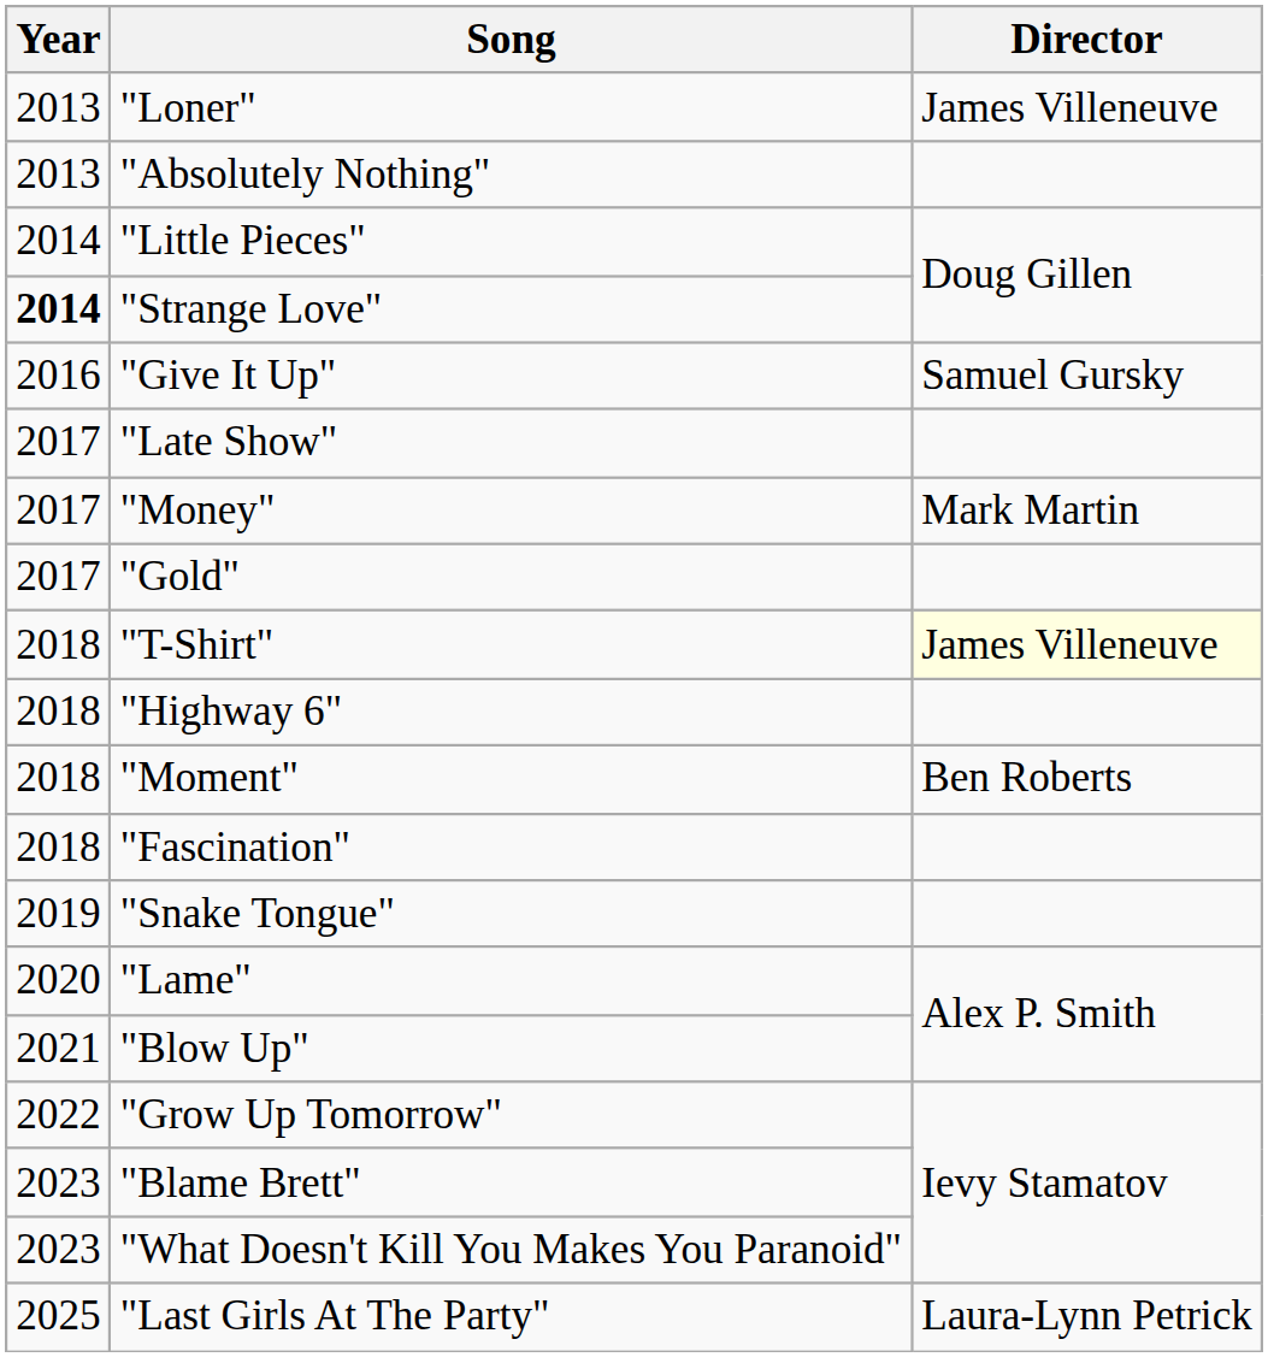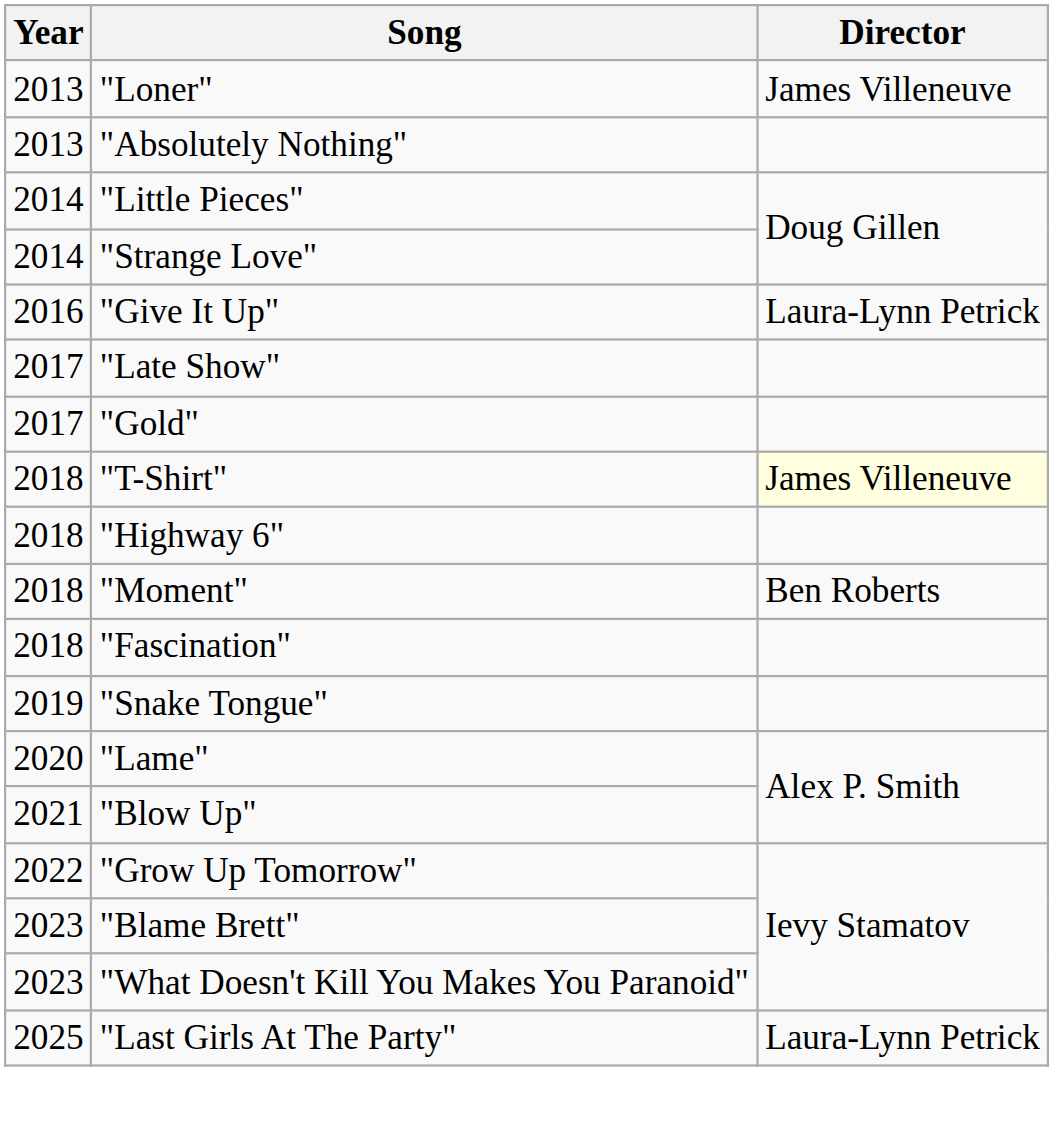"Strange Love" | Year: bold -> normal
"Give It Up" | Director: Samuel Gursky -> Laura-Lynn Petrick
- row: 2017 | "Money" | Mark Martin
